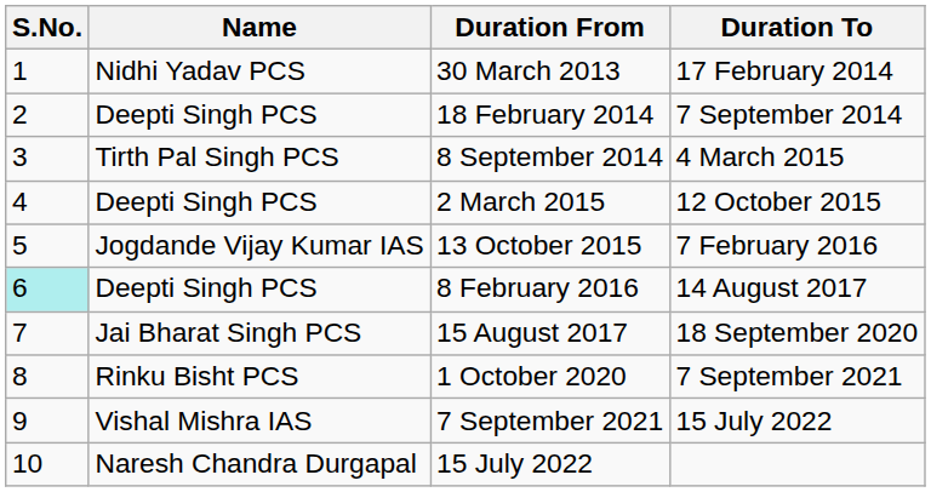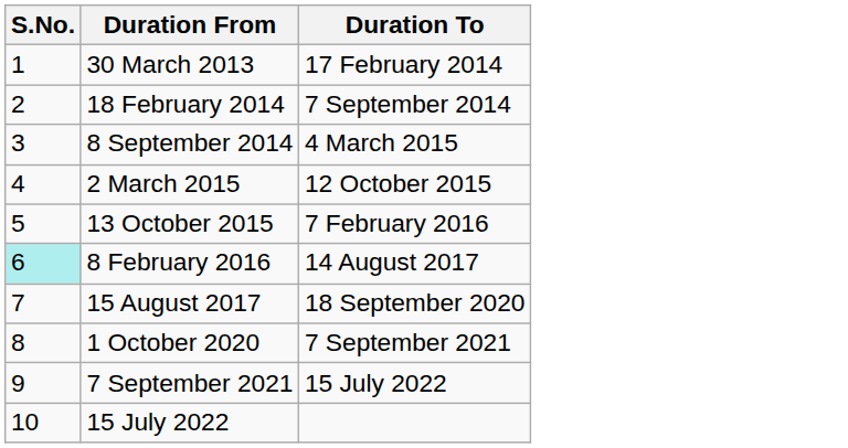- column: Name | Nidhi Yadav PCS | Deepti Singh PCS | Tirth Pal Singh PCS | Deepti Singh PCS | Jogdande Vijay Kumar IAS | Deepti Singh PCS | Jai Bharat Singh PCS | Rinku Bisht PCS | Vishal Mishra IAS | Naresh Chandra Durgapal
